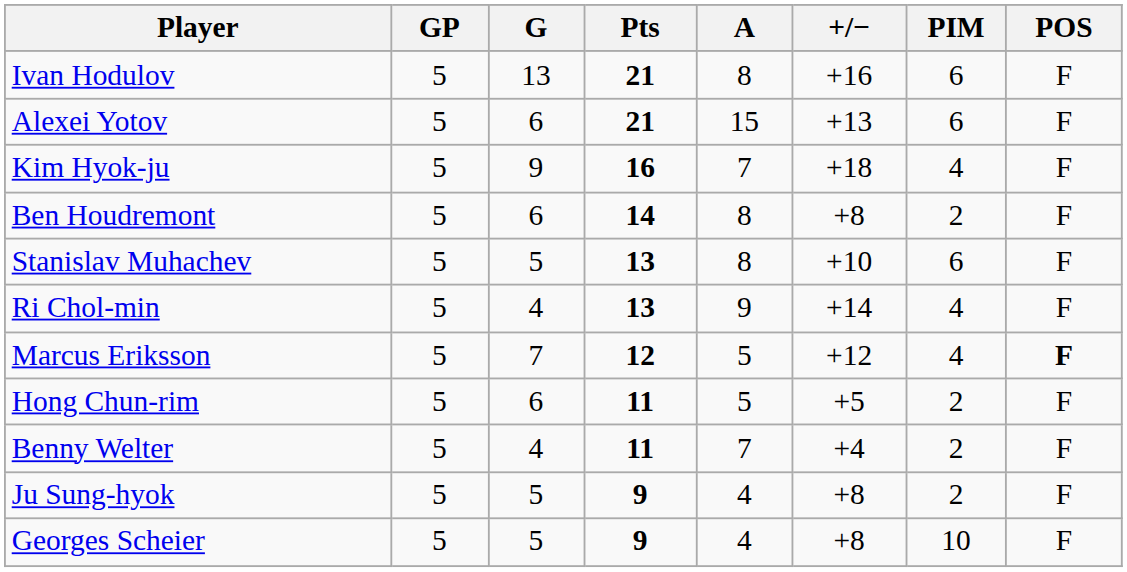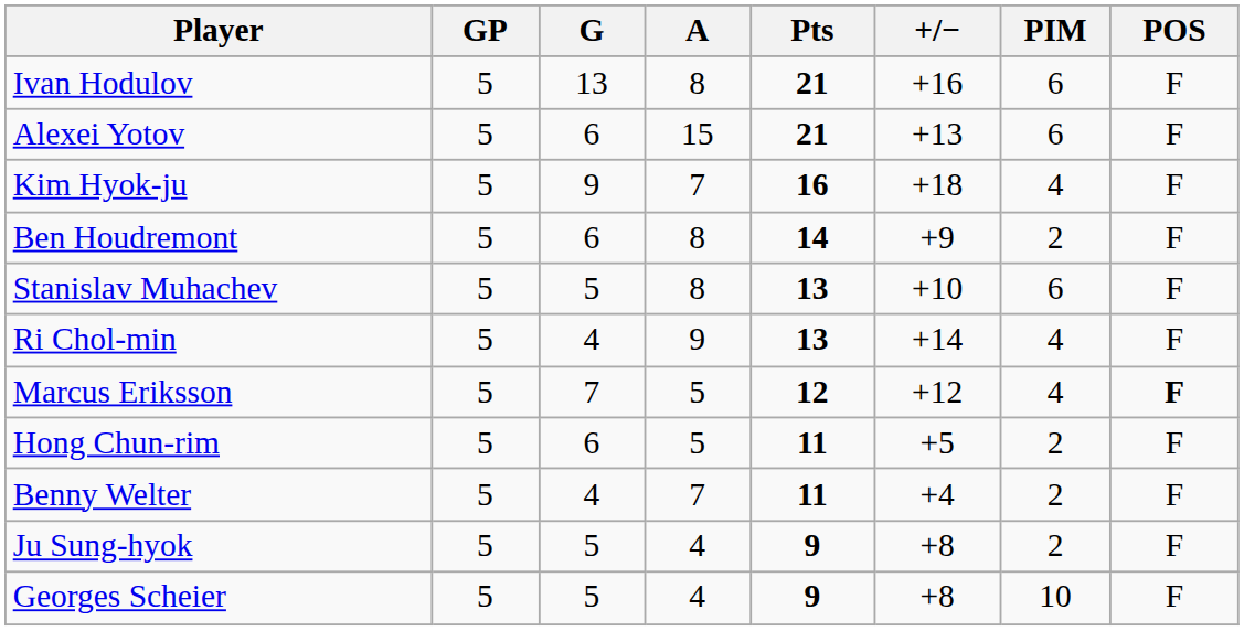columns swapped: A <-> Pts
Ben Houdremont | +/−: +8 -> +9
